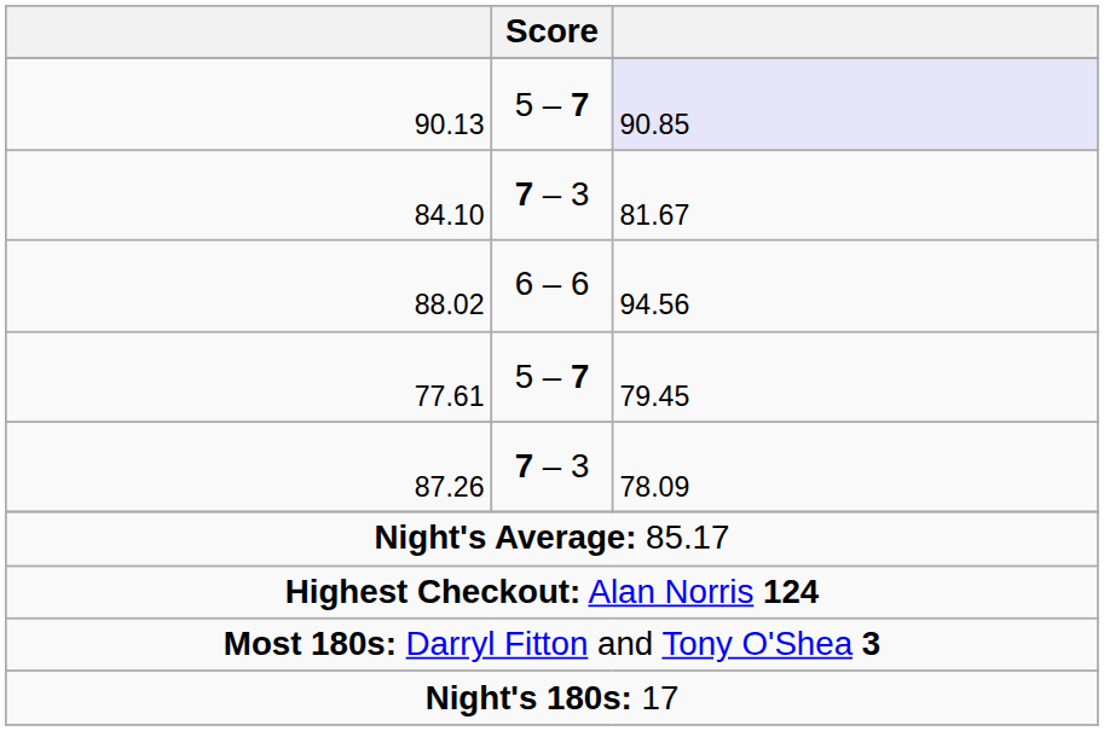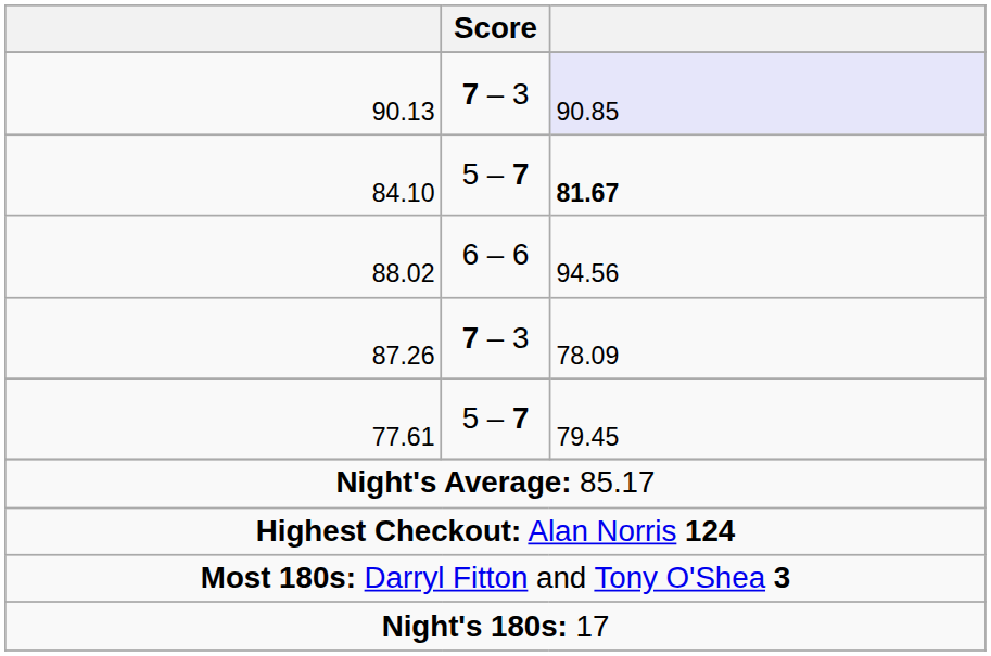90.13 | Score: 5 – 7 -> 7 – 3
84.10 | Score: 7 – 3 -> 5 – 7
84.10 | column 3: normal -> bold
rows swapped: 87.26 <-> 77.61
